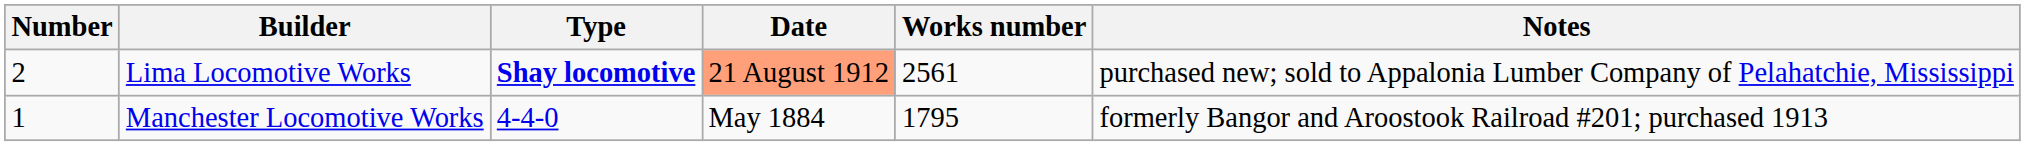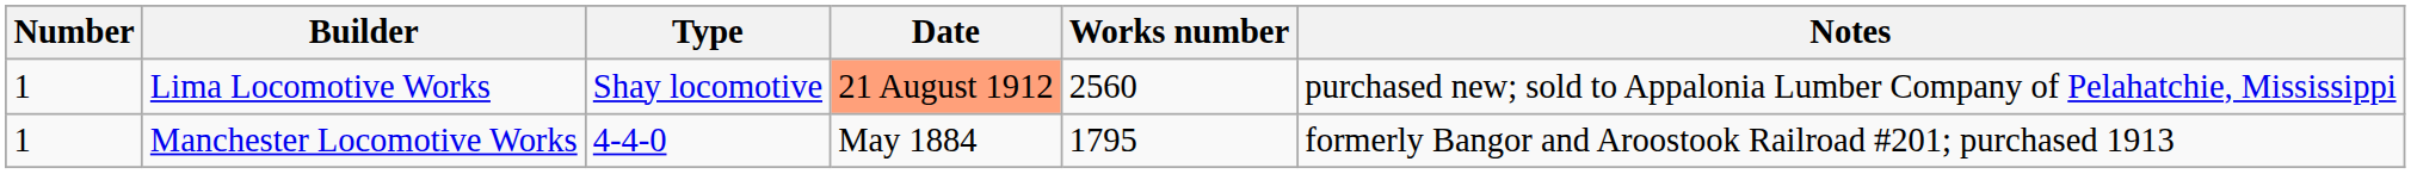Lima Locomotive Works | Number: 2 -> 1
Lima Locomotive Works | Type: bold -> normal
Lima Locomotive Works | Works number: 2561 -> 2560
